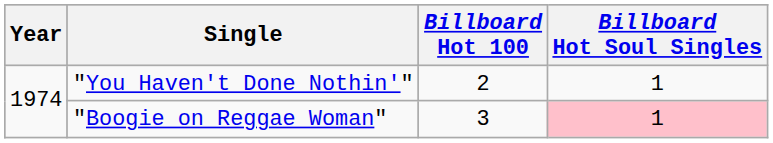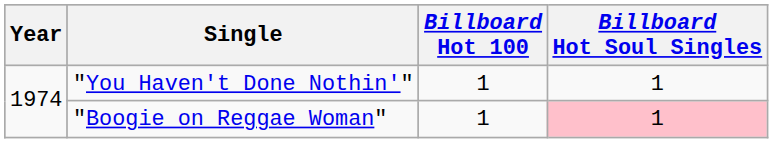"You Haven't Done Nothin'" | Billboard Hot 100: 2 -> 1
"Boogie on Reggae Woman" | Billboard Hot 100: 3 -> 1
